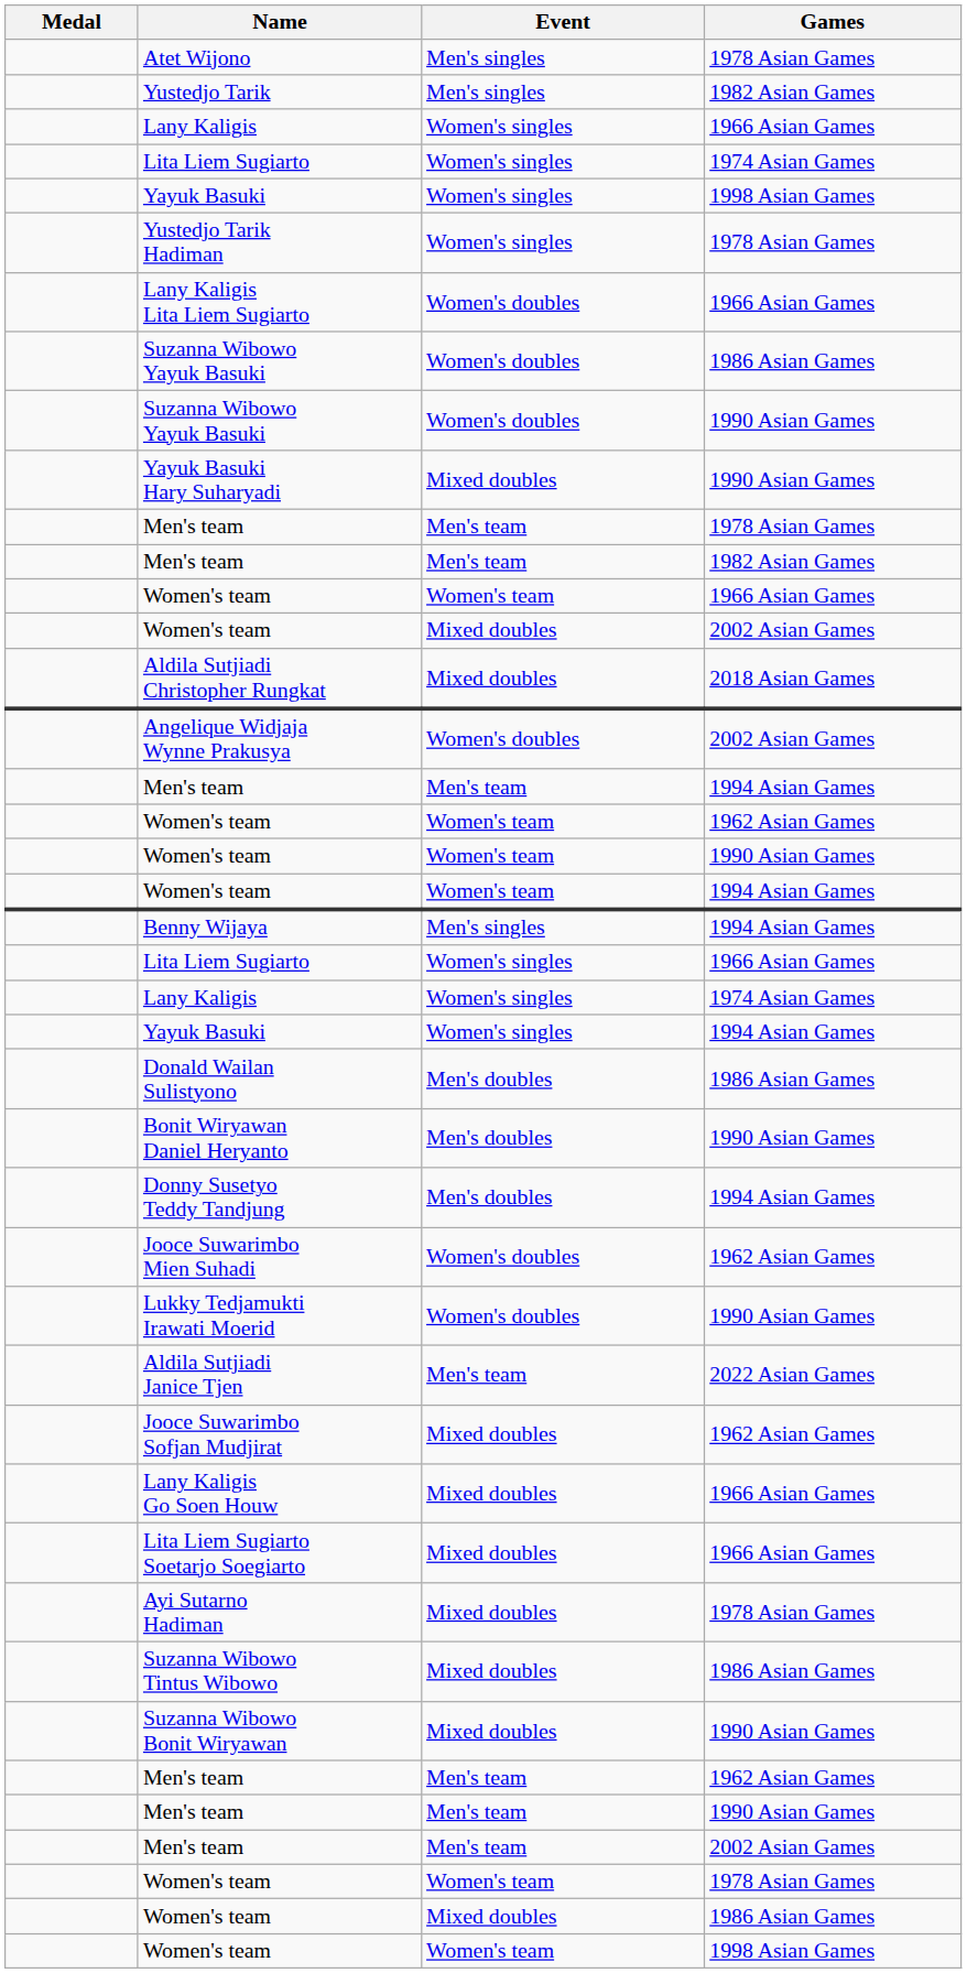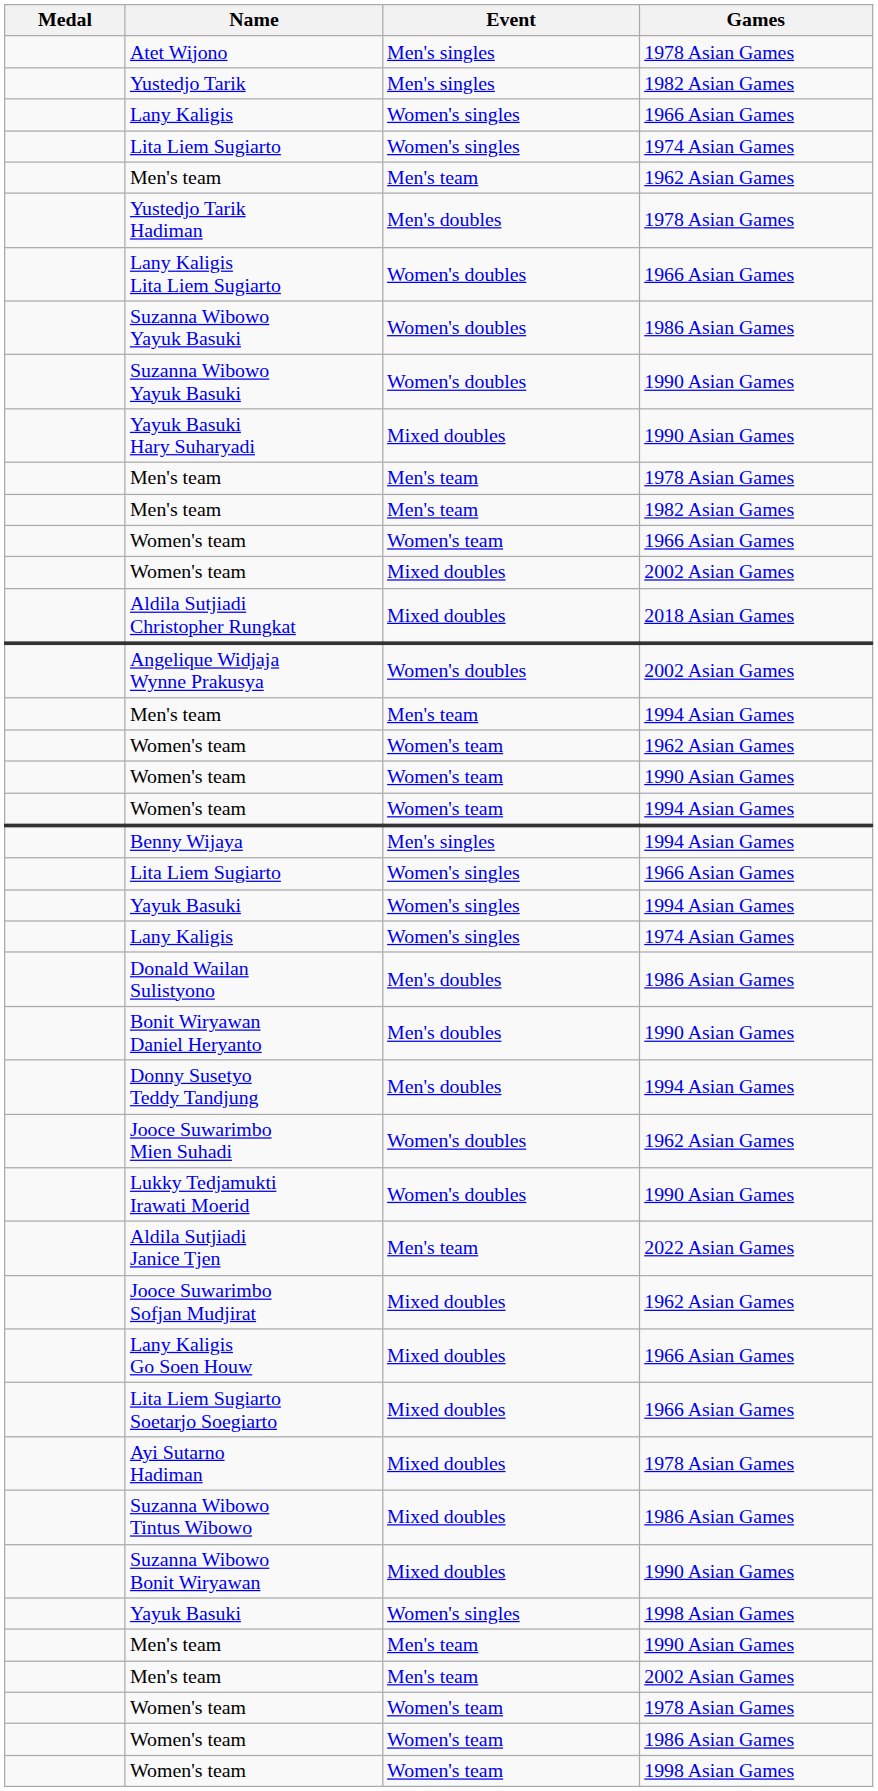rows swapped: Yayuk Basuki / 1998 Asian Games <-> Men's team / 1962 Asian Games
Yustedjo Tarik Hadiman | Event: Women's singles -> Men's doubles
rows swapped: Lany Kaligis / 1974 Asian Games <-> Yayuk Basuki / 1994 Asian Games
Women's team / 1986 Asian Games | Event: Mixed doubles -> Women's team
